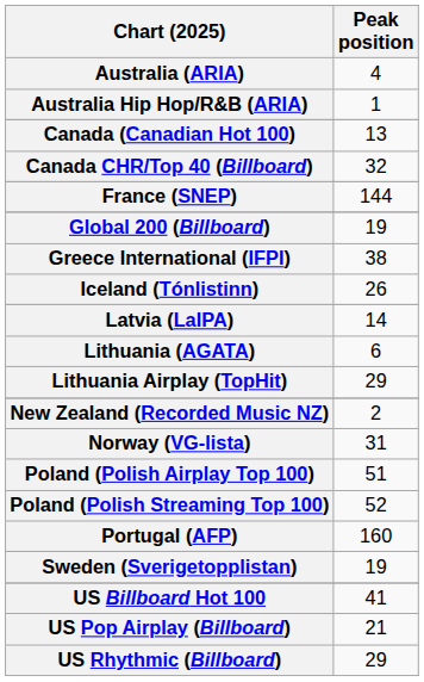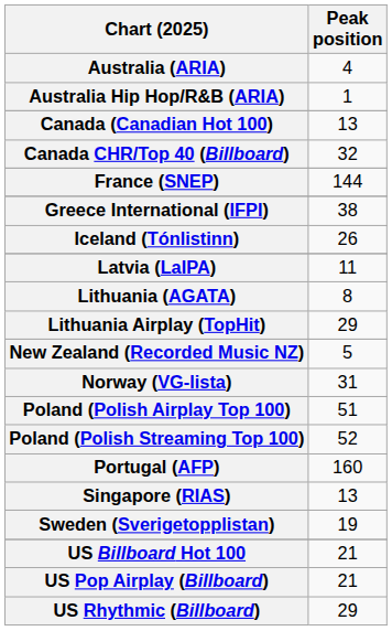- row: Global 200 (Billboard) | 19
Latvia (LaIPA) | Peak position: 14 -> 11
Lithuania (AGATA) | Peak position: 6 -> 8
New Zealand (Recorded Music NZ) | Peak position: 2 -> 5
+ row: Singapore (RIAS) | 13
US Billboard Hot 100 | Peak position: 41 -> 21
